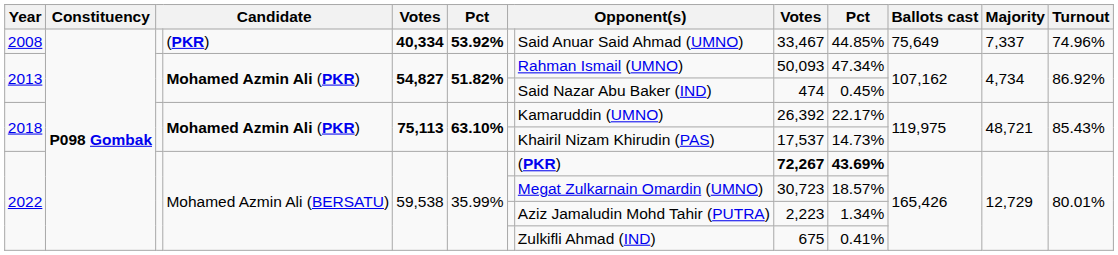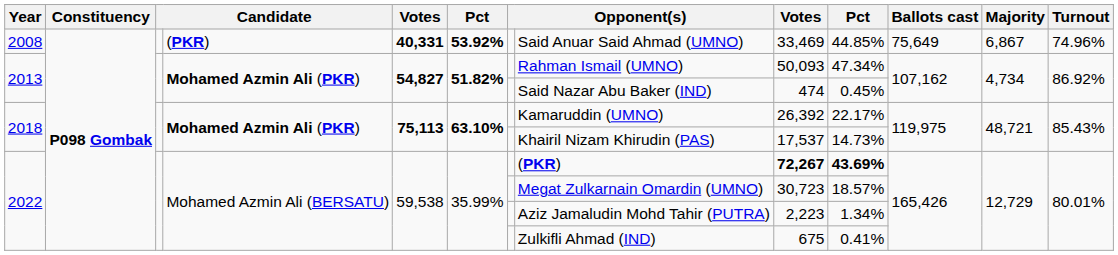2008 | column 5: 40,334 -> 40,331
2008 | column 9: 33,467 -> 33,469
2008 | Majority: 7,337 -> 6,867
